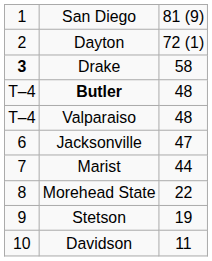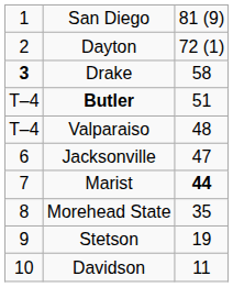Butler | column 3: 48 -> 51
Marist | column 3: normal -> bold
Morehead State | column 3: 22 -> 35
